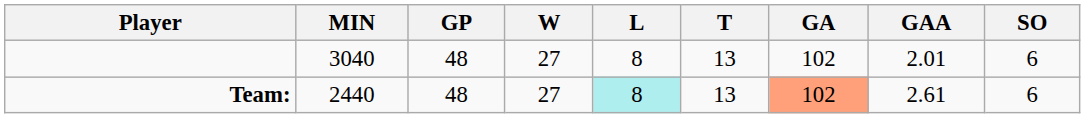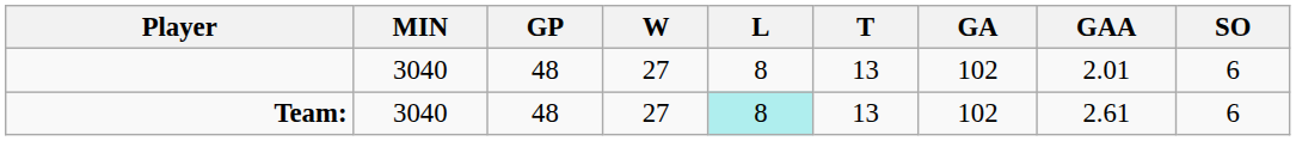Team: | MIN: 2440 -> 3040
Team: | GA: lightsalmon background -> no background
